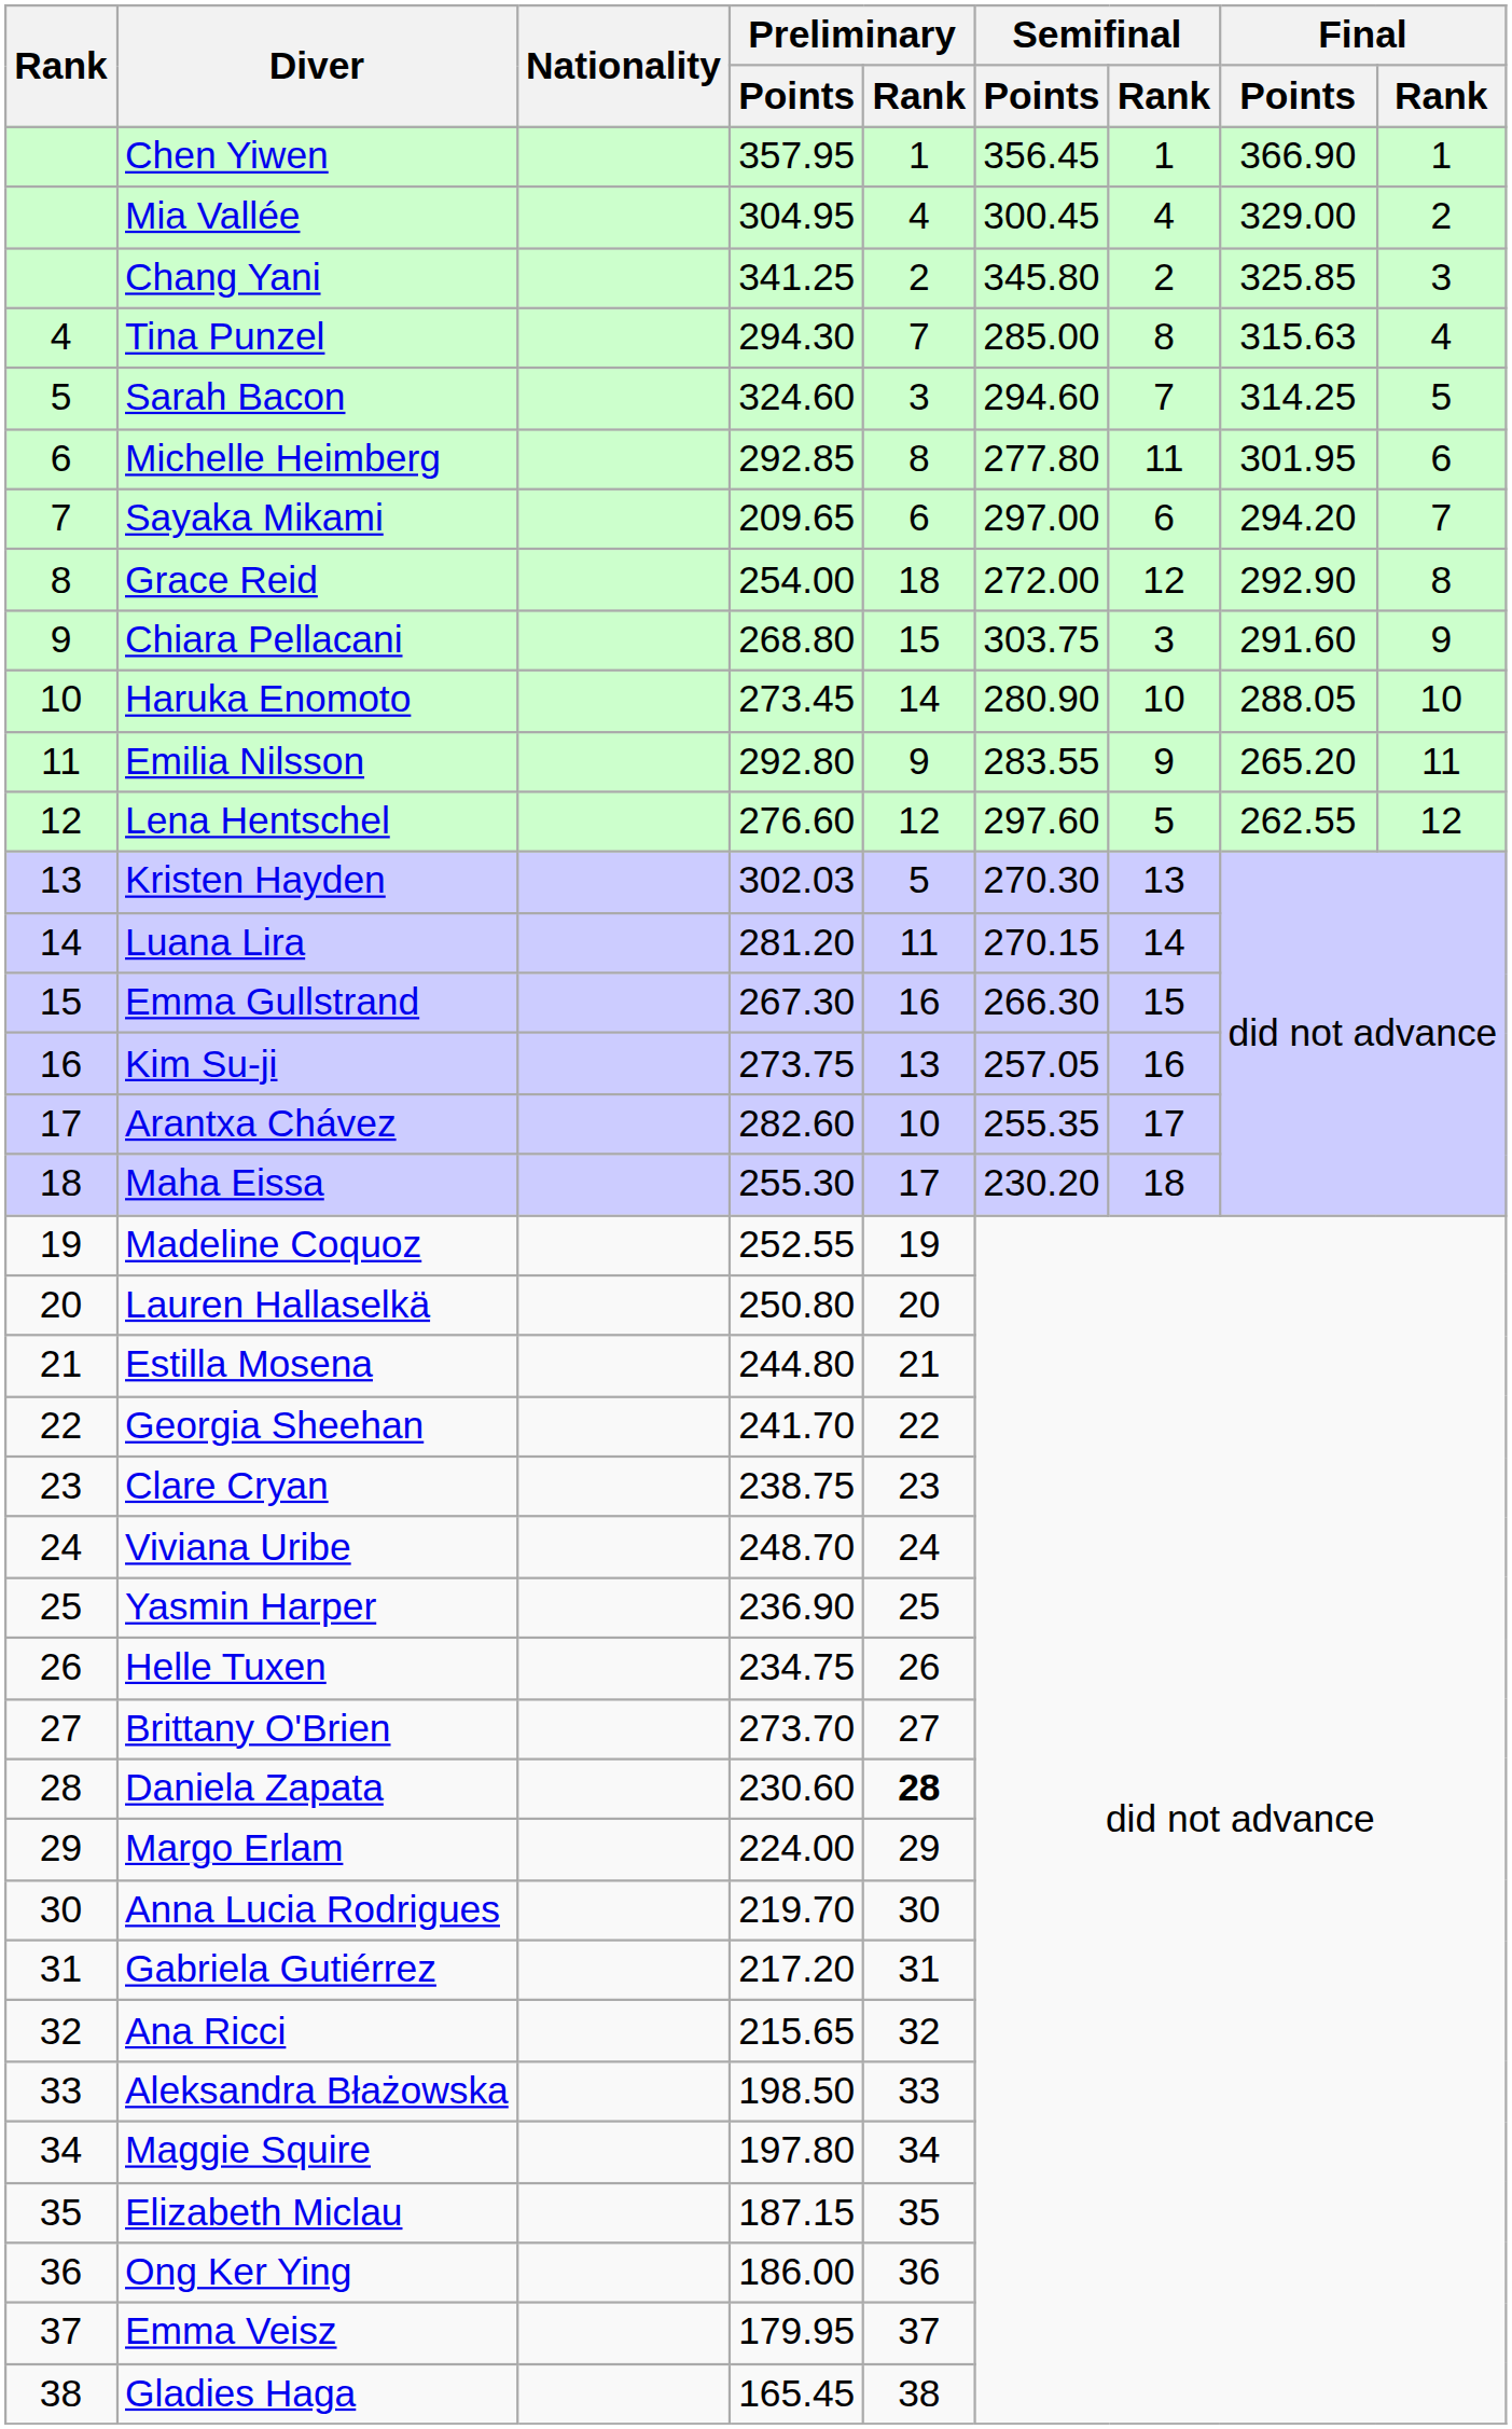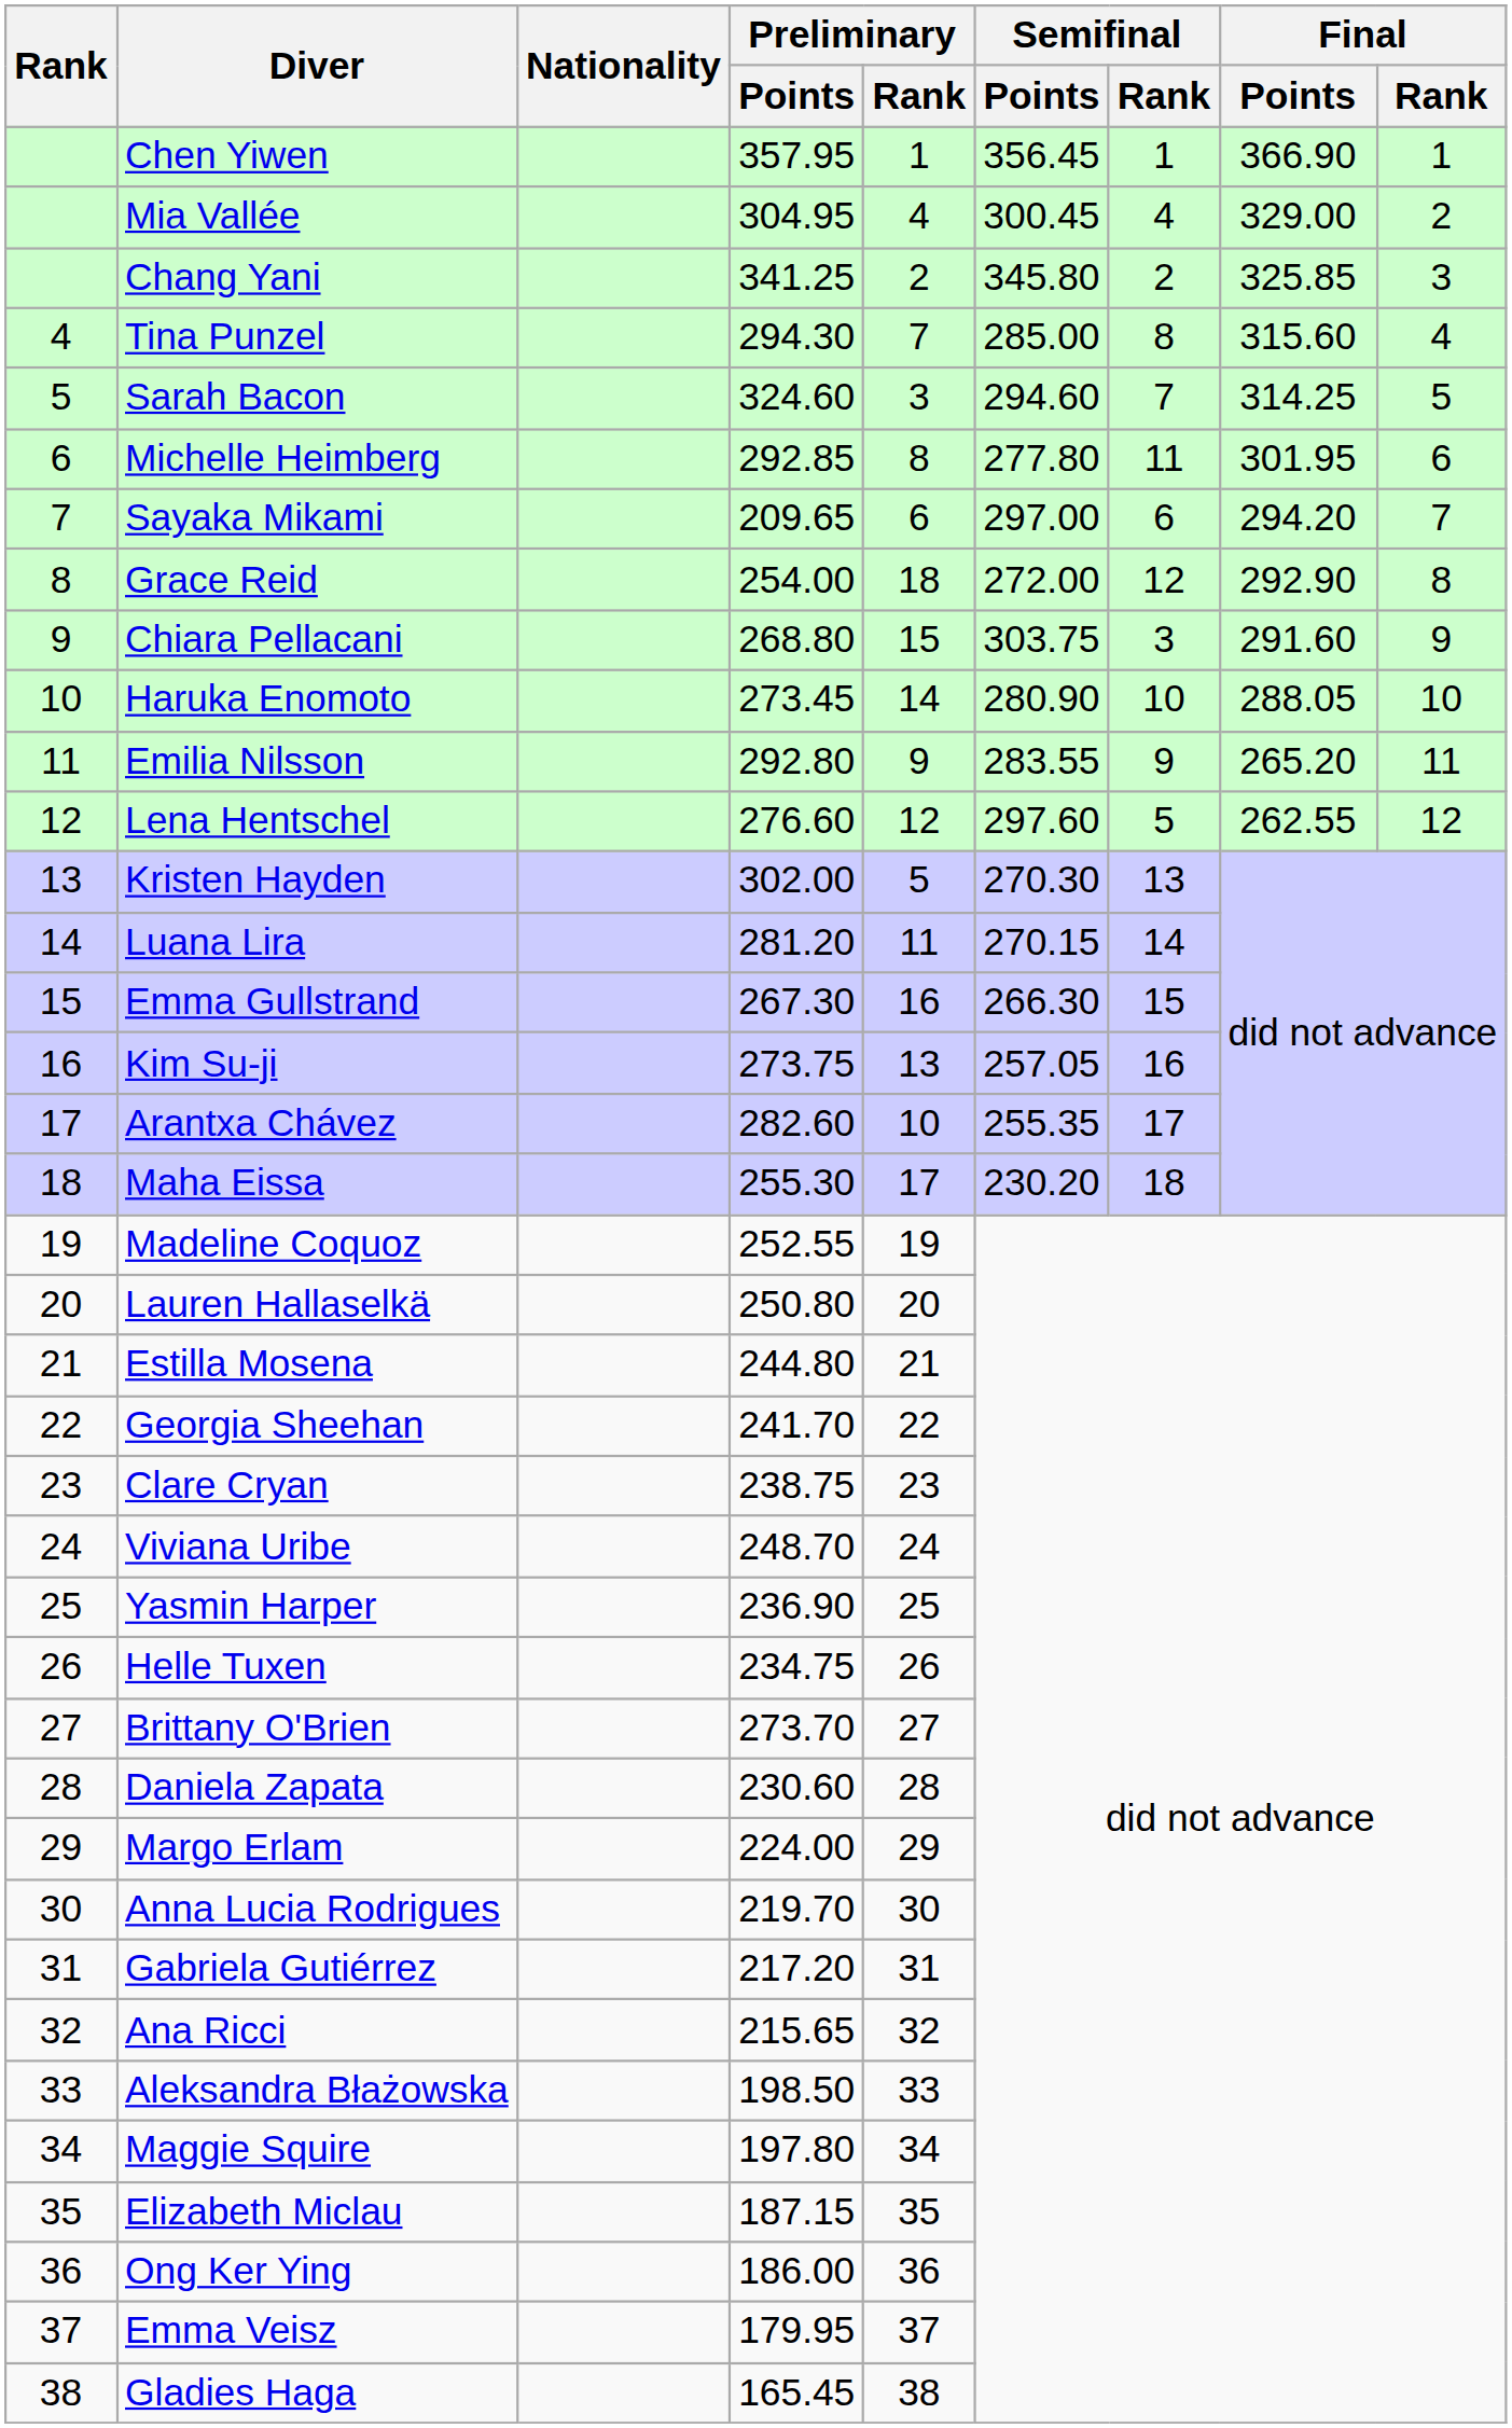Tina Punzel | Final / Points: 315.63 -> 315.60
Kristen Hayden | Preliminary / Points: 302.03 -> 302.00
Daniela Zapata | Preliminary / Rank: bold -> normal
